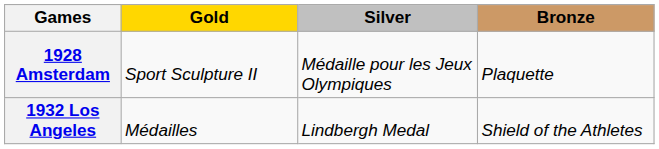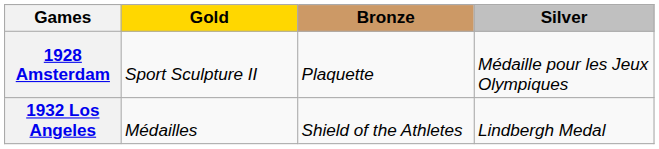columns swapped: Silver <-> Bronze
